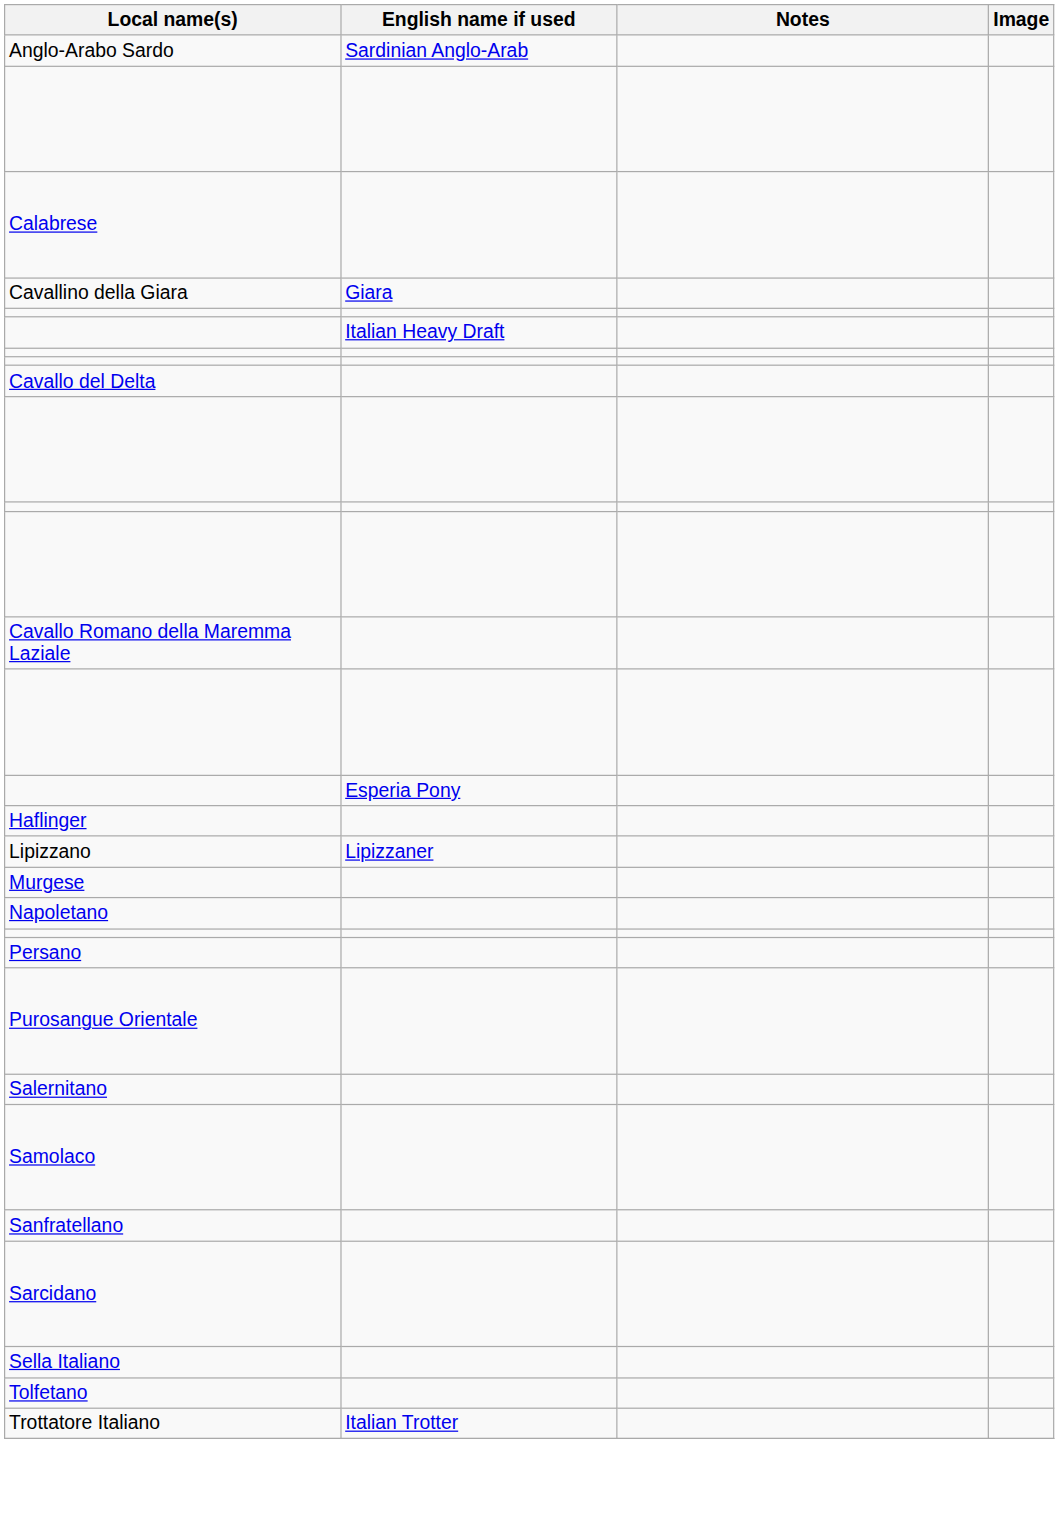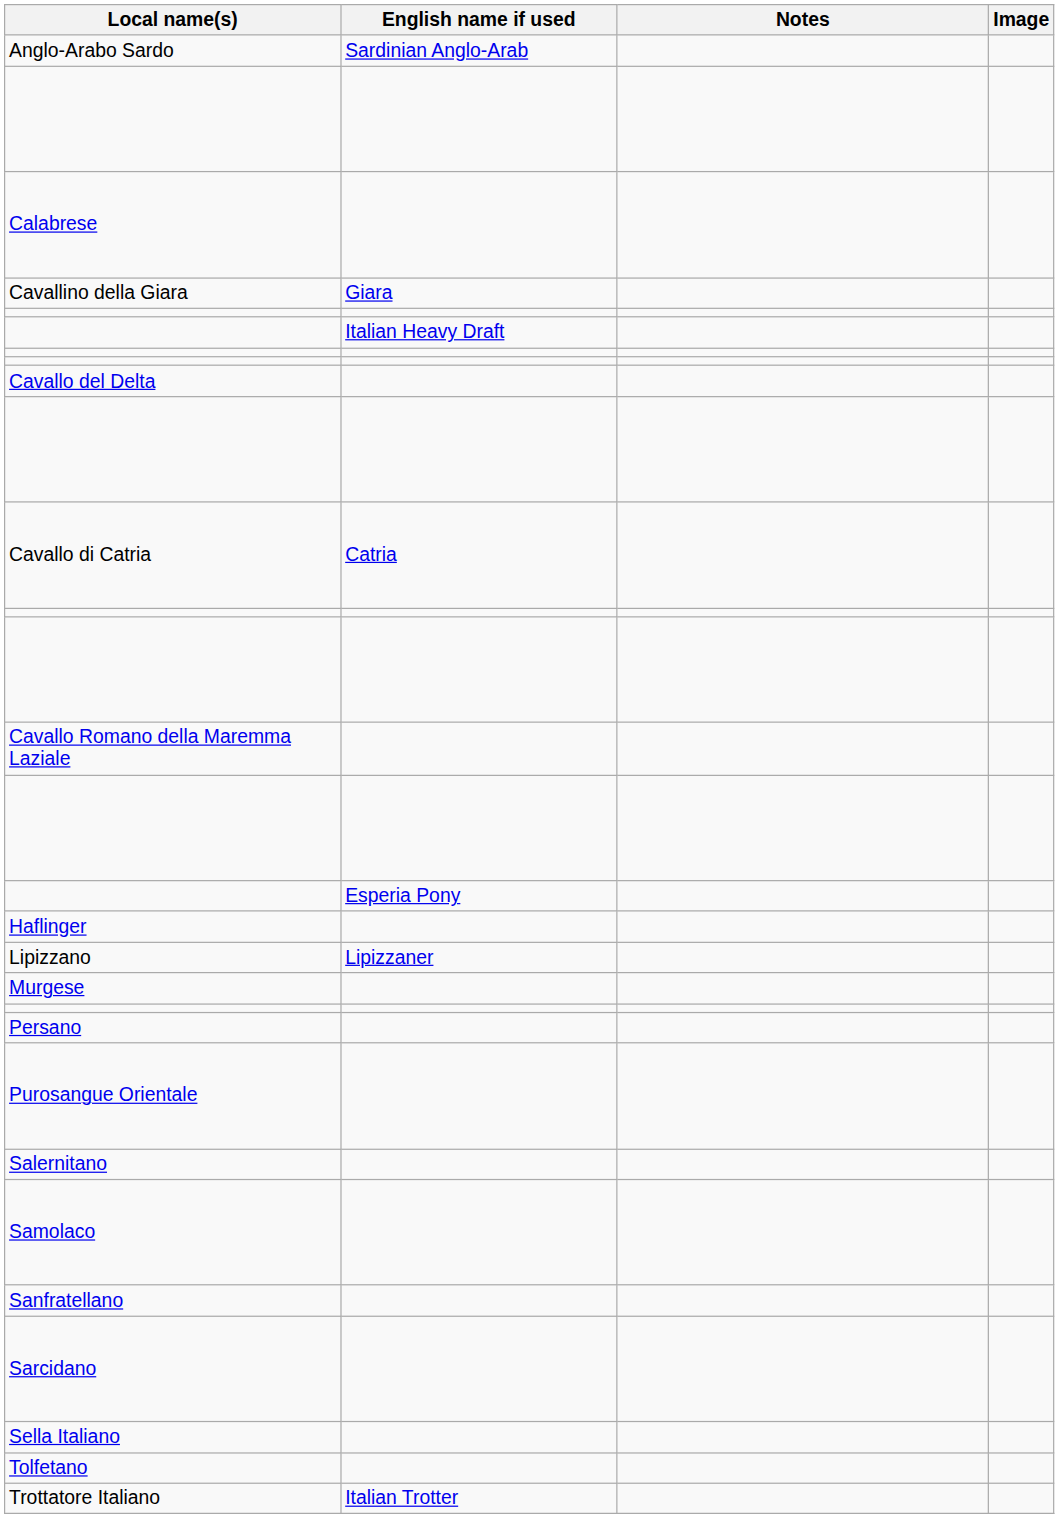+ row: Cavallo di Catria | Catria
- row: Napoletano
